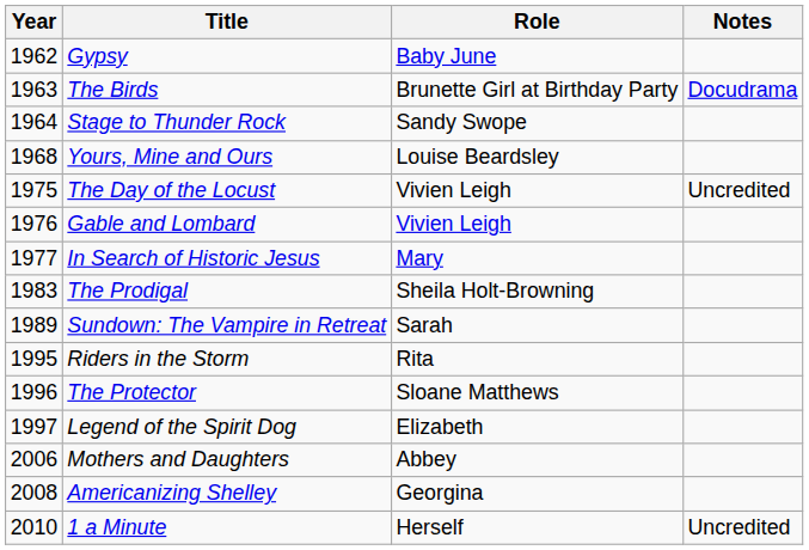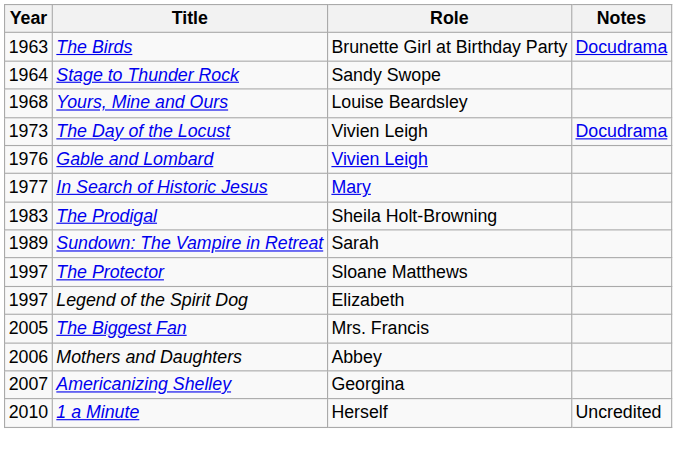- row: 1962 | Gypsy | Baby June
The Day of the Locust | Year: 1975 -> 1973
The Day of the Locust | Notes: Uncredited -> Docudrama
- row: 1995 | Riders in the Storm | Rita
The Protector | Year: 1996 -> 1997
+ row: 2005 | The Biggest Fan | Mrs. Francis
Americanizing Shelley | Year: 2008 -> 2007
